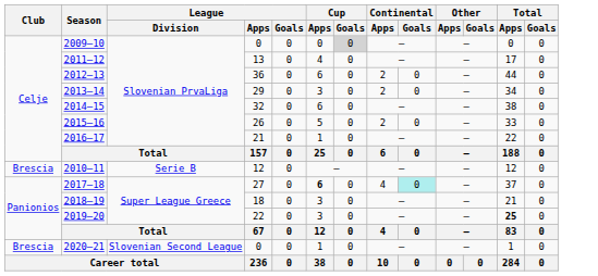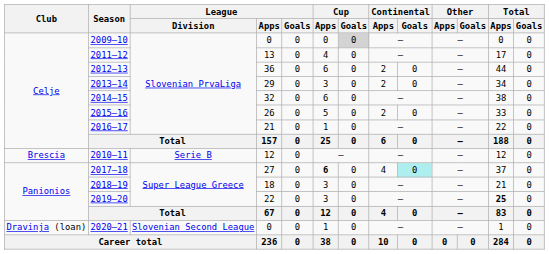2020–21 | Club: Brescia -> Dravinja (loan)
